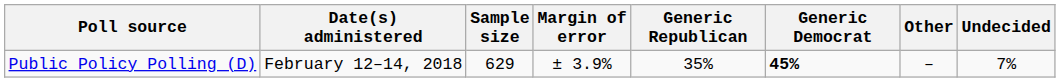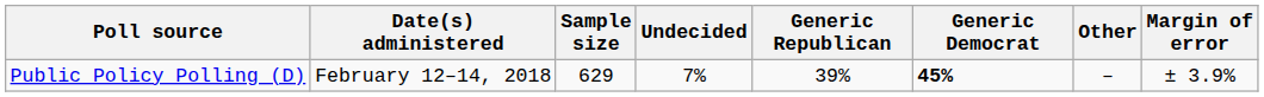columns swapped: Margin of error <-> Undecided
Public Policy Polling (D) | Generic Republican: 35% -> 39%
